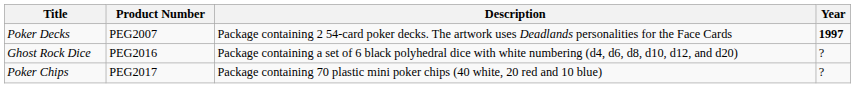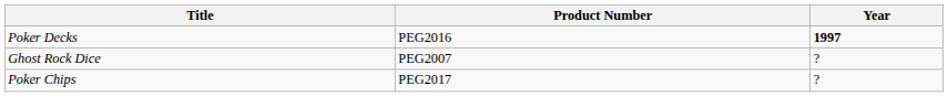- column: Description | Package containing 2 54-card poker decks. The artwork uses Deadlands personalities for the Face Cards | Package containing a set of 6 black polyhedral dice with white numbering (d4, d6, d8, d10, d12, and d20) | Package containing 70 plastic mini poker chips (40 white, 20 red and 10 blue)
Poker Decks | Product Number: PEG2007 -> PEG2016
Ghost Rock Dice | Product Number: PEG2016 -> PEG2007
